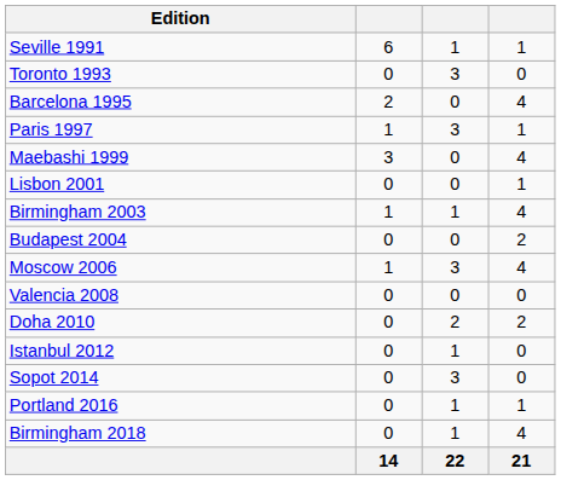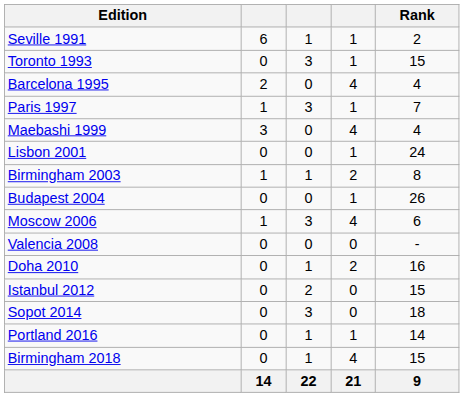+ column: Rank | 2 | 15 | 4 | 7 | 4 | 24 | 8 | 26 | 6 | - | 16 | 15 | 18 | 14 | 15 | 9
Toronto 1993 | column 4: 0 -> 1
Birmingham 2003 | column 4: 4 -> 2
Budapest 2004 | column 4: 2 -> 1
Doha 2010 | column 3: 2 -> 1
Istanbul 2012 | column 3: 1 -> 2
